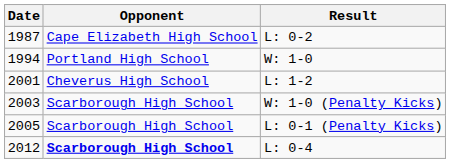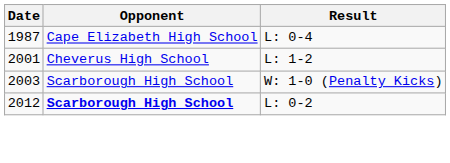1987 | Result: L: 0-2 -> L: 0-4
- row: 1994 | Portland High School | W: 1-0
- row: 2005 | Scarborough High School | L: 0-1 (Penalty Kicks)
2012 | Result: L: 0-4 -> L: 0-2
